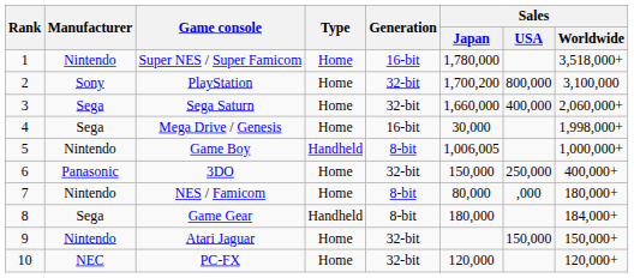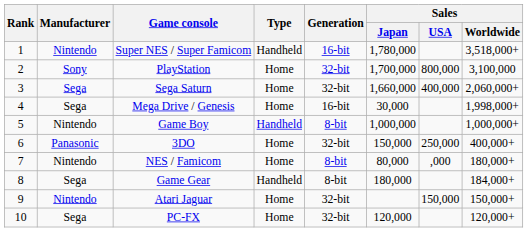Super NES / Super Famicom | Type: Home -> Handheld
PlayStation | Sales / Japan: 1,700,200 -> 1,700,000
Game Boy | Sales / Japan: 1,006,005 -> 1,000,000
PC-FX | Manufacturer: NEC -> Sega
